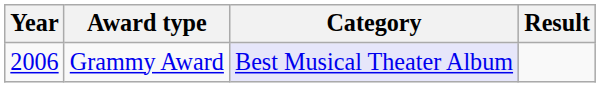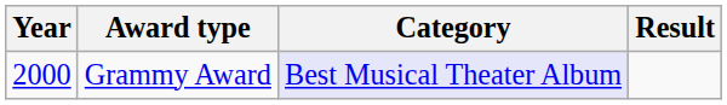Grammy Award | Year: 2006 -> 2000
